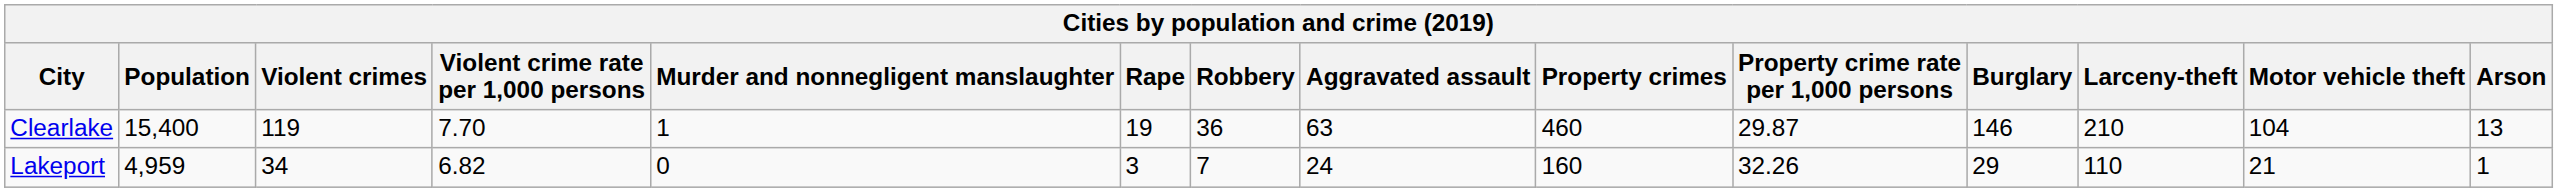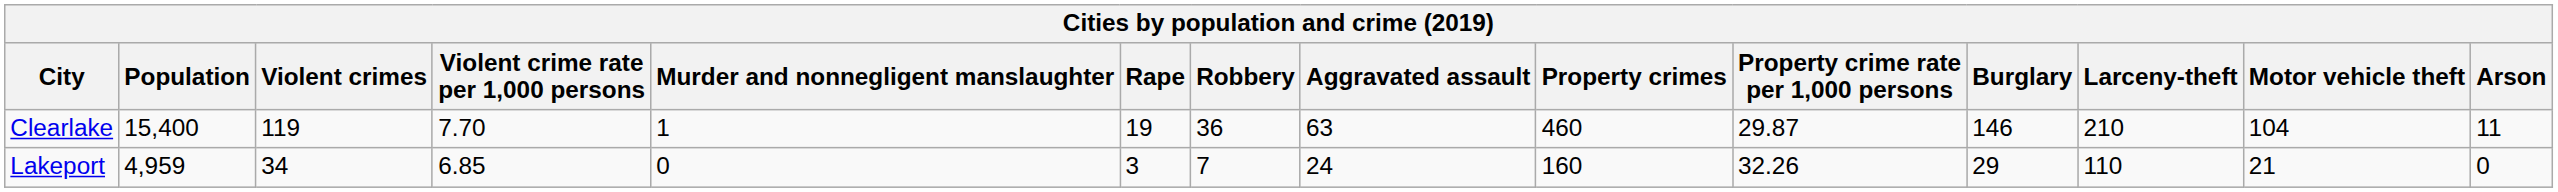Clearlake | Arson: 13 -> 11
Lakeport | Violent crime rate per 1,000 persons: 6.82 -> 6.85
Lakeport | Arson: 1 -> 0
